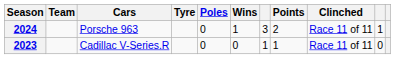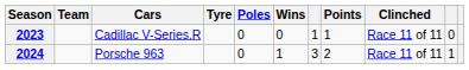rows swapped: 2023 <-> 2024
